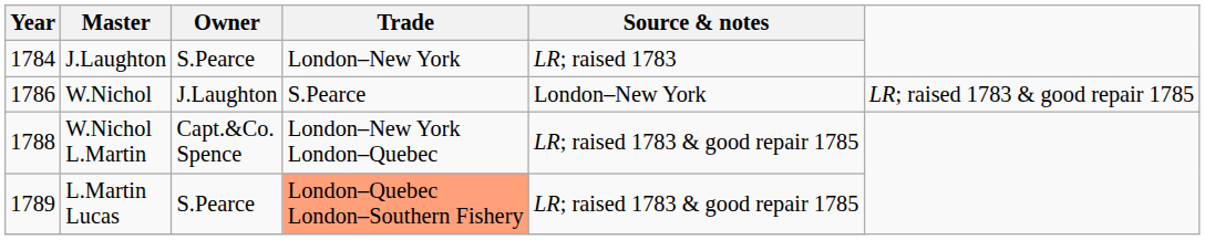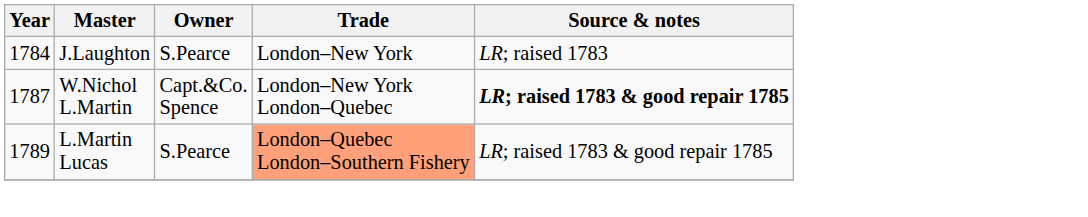- row: 1786 | W.Nichol | J.Laughton | S.Pearce | London–New York | LR; raised 1783 & good repair 1785
W.Nichol L.Martin | Year: 1788 -> 1787
W.Nichol L.Martin | Source & notes: normal -> bold
